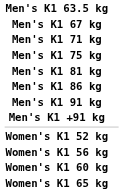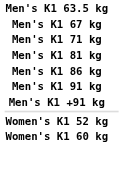- row: Men's K1 75 kg
- row: Women's K1 56 kg
- row: Women's K1 65 kg
